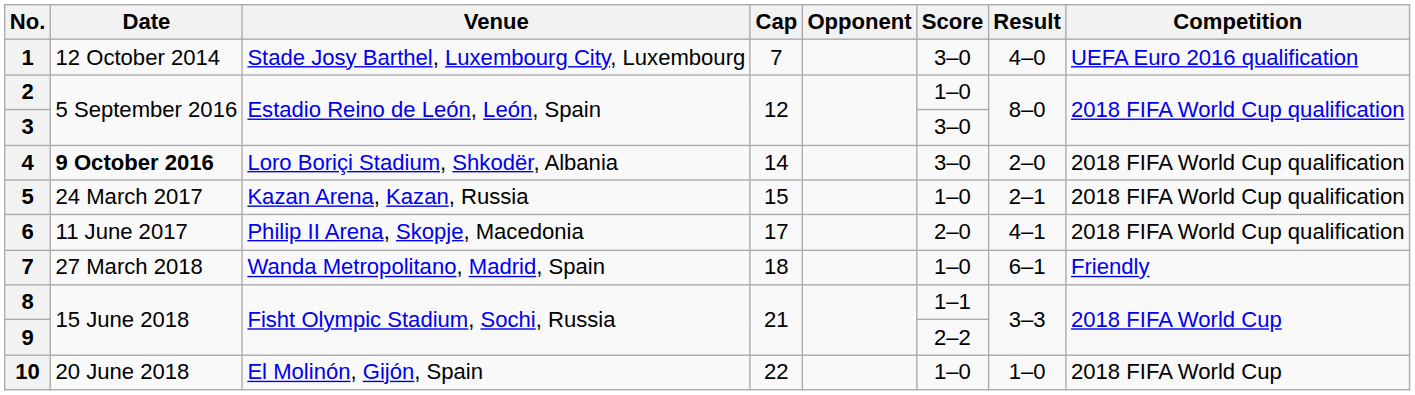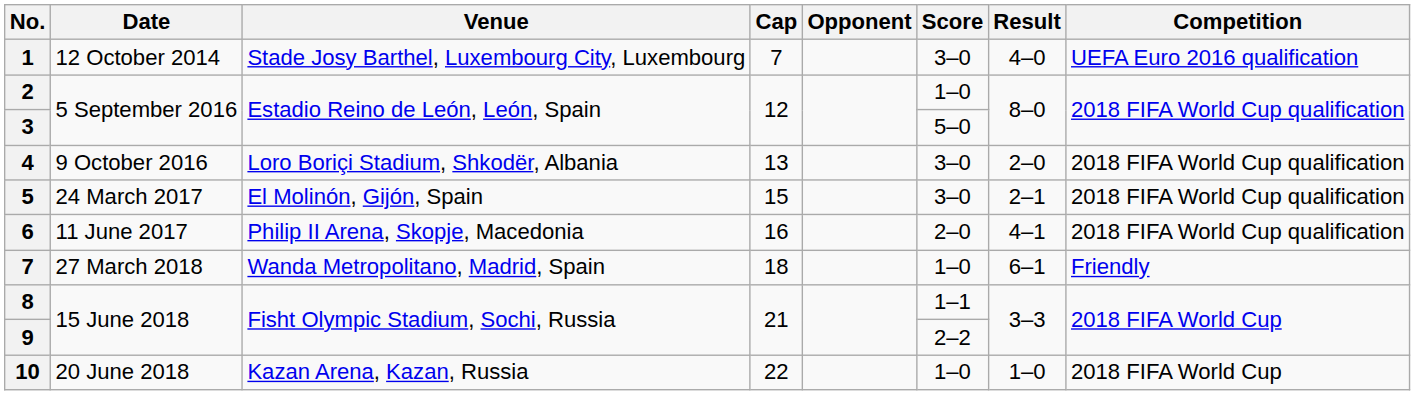3 | Score: 3–0 -> 5–0
4 | Date: bold -> normal
4 | Cap: 14 -> 13
5 | Venue: Kazan Arena, Kazan, Russia -> El Molinón, Gijón, Spain
5 | Score: 1–0 -> 3–0
6 | Cap: 17 -> 16
10 | Venue: El Molinón, Gijón, Spain -> Kazan Arena, Kazan, Russia
